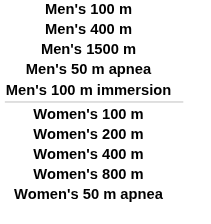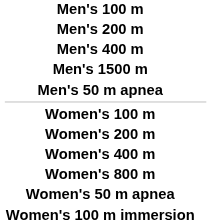+ row: Men's 200 m
- row: Men's 100 m immersion
+ row: Women's 100 m immersion
